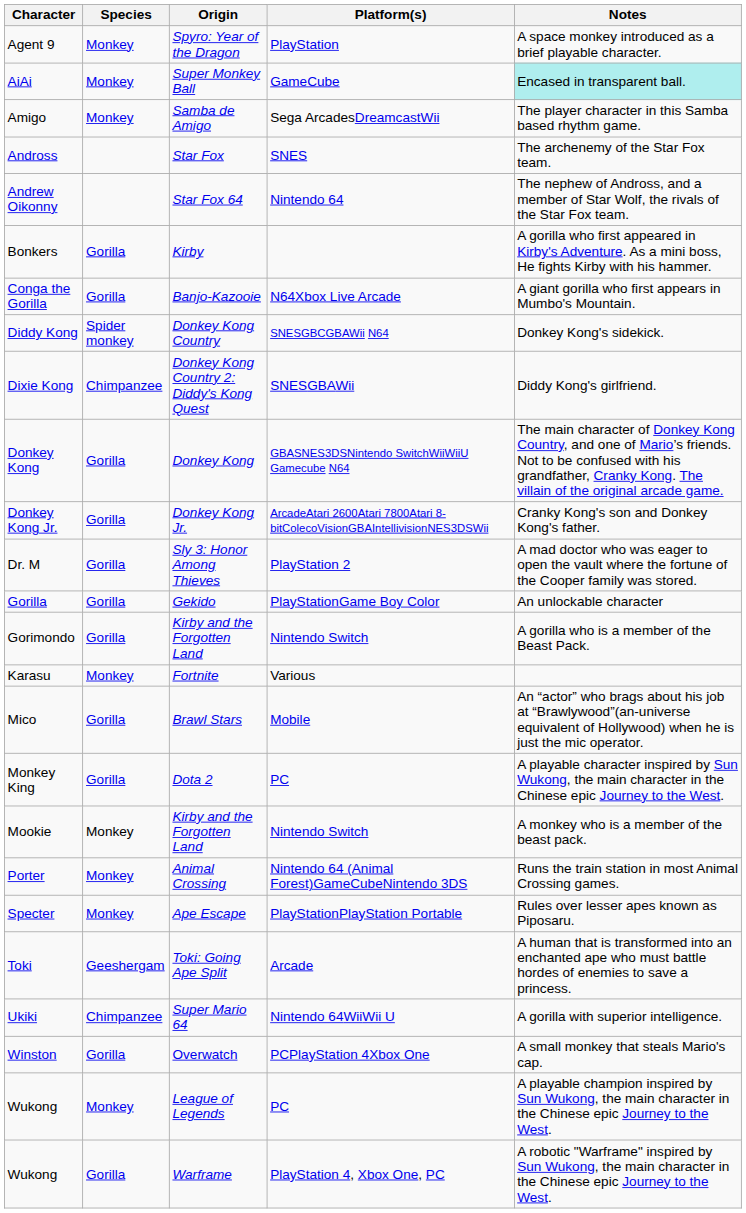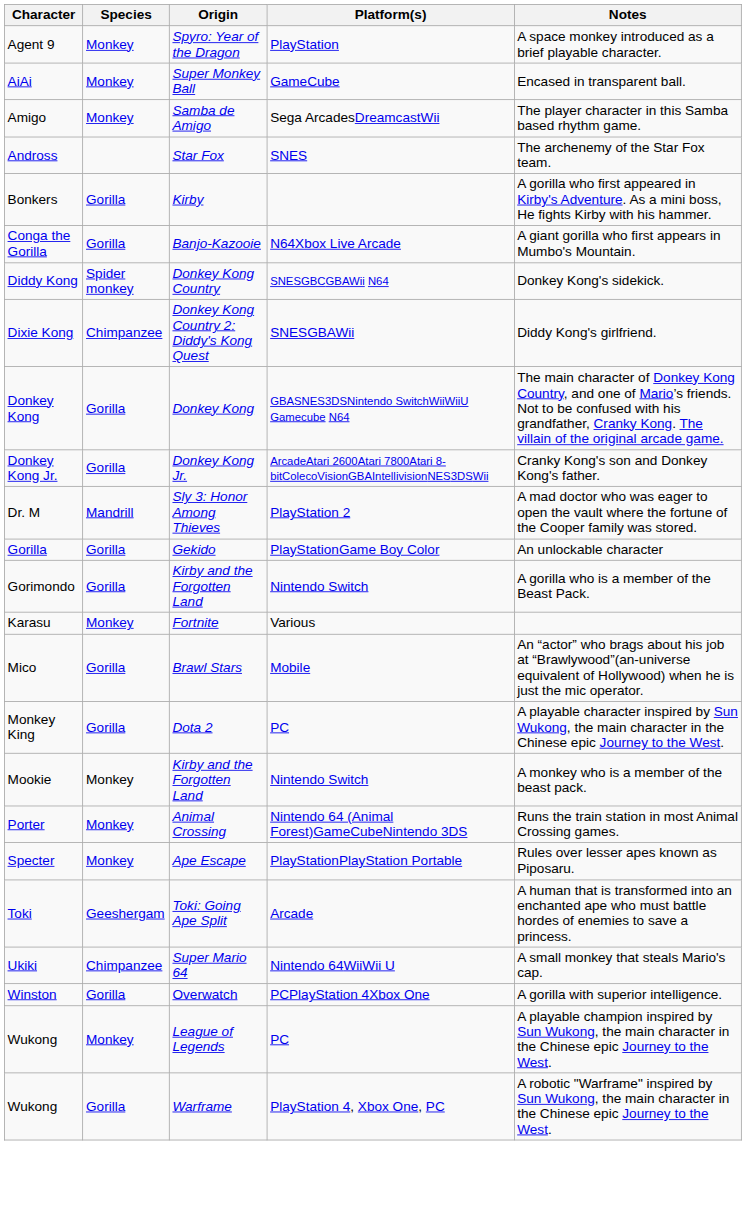AiAi | Notes: paleturquoise background -> no background
- row: Andrew Oikonny | Star Fox 64 | Nintendo 64 | The nephew of Andross, and a member of Star Wolf, the rivals of the Star Fox team.
Dr. M | Species: Gorilla -> Mandrill
Ukiki | Notes: A gorilla with superior intelligence. -> A small monkey that steals Mario's cap.
Winston | Notes: A small monkey that steals Mario's cap. -> A gorilla with superior intelligence.
